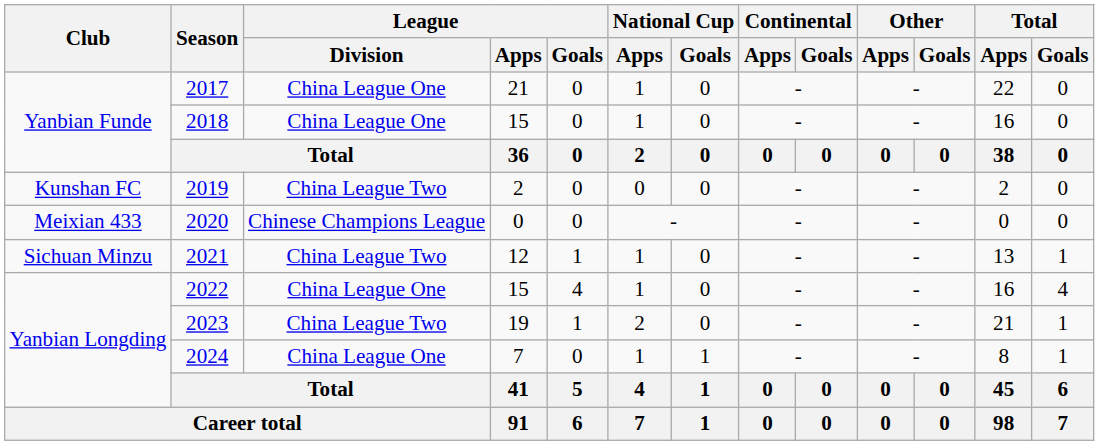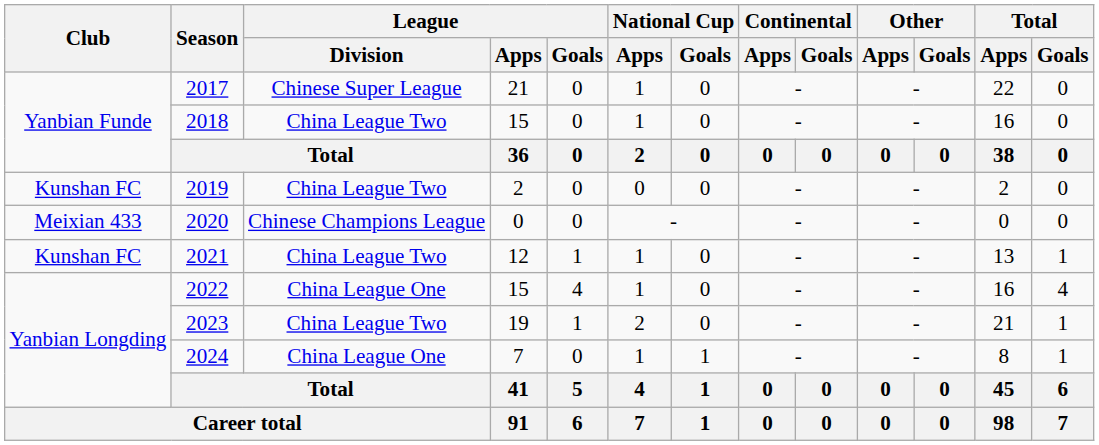2017 | League / Division: China League One -> Chinese Super League
2018 | League / Division: China League One -> China League Two
2021 | Club: Sichuan Minzu -> Kunshan FC
